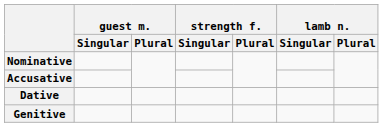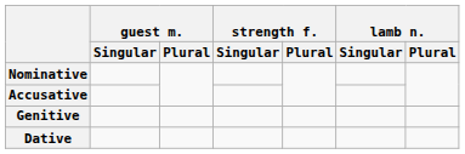rows swapped: Genitive <-> Dative
